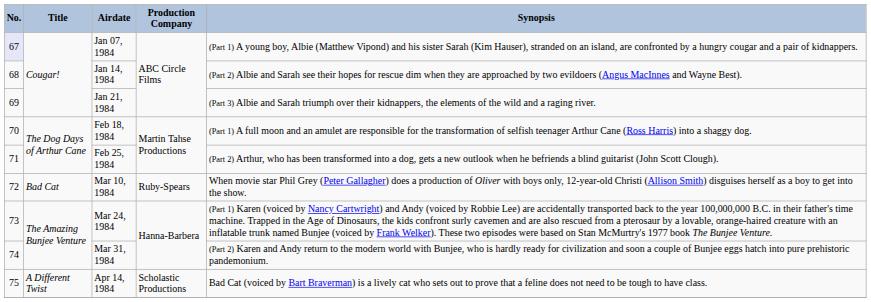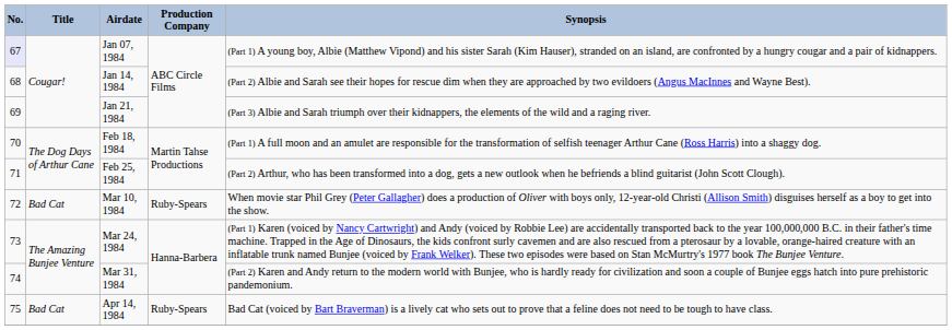Apr 14, 1984 | Title: A Different Twist -> Bad Cat
Apr 14, 1984 | Production Company: Scholastic Productions -> Ruby-Spears
